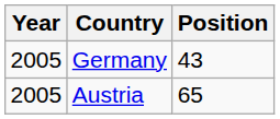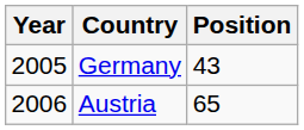Austria | Year: 2005 -> 2006
